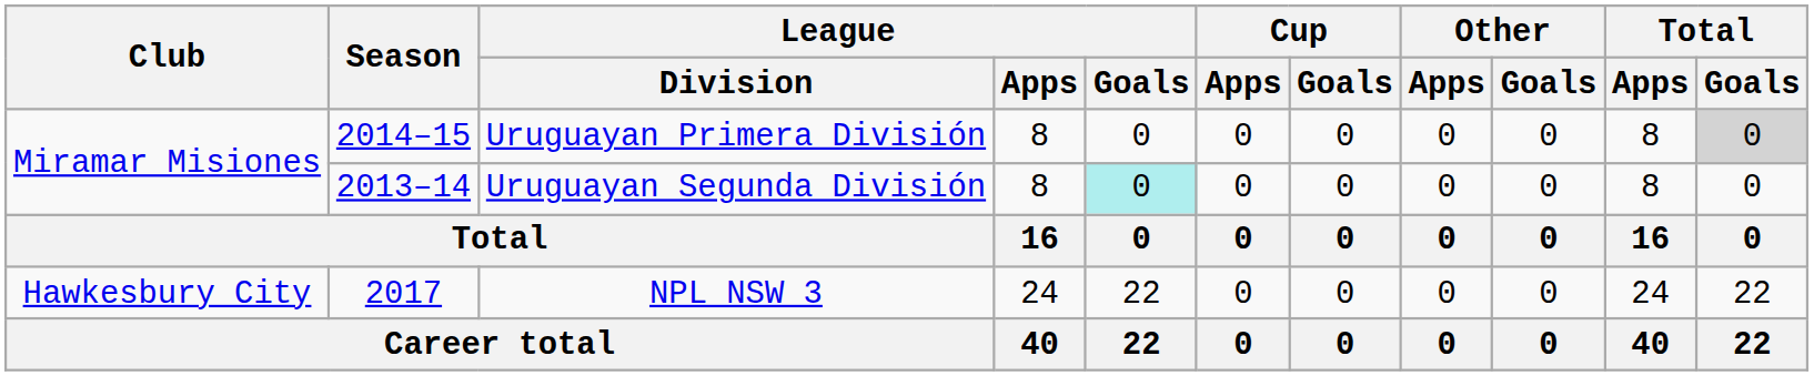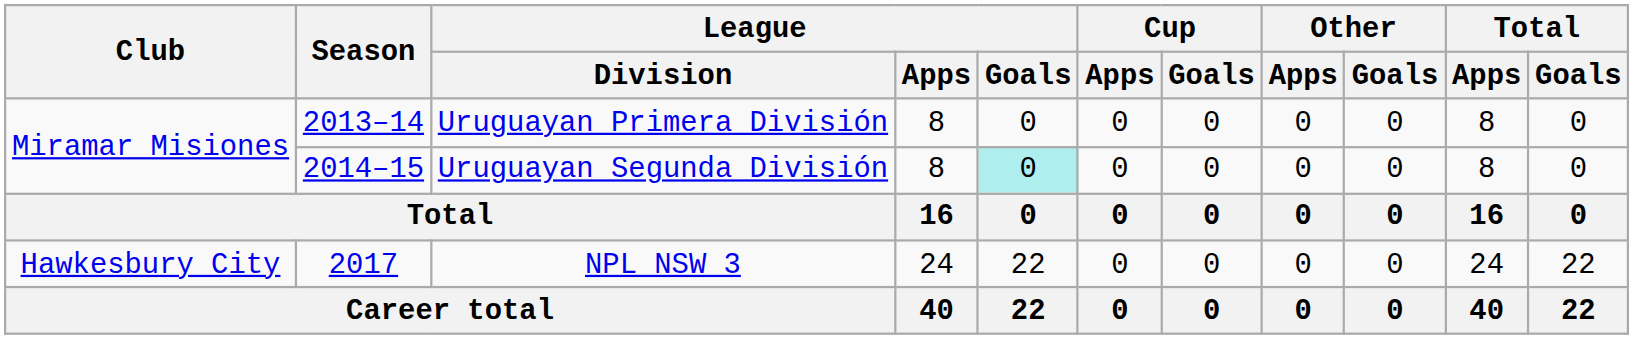Uruguayan Primera División | Season: 2014–15 -> 2013–14
Uruguayan Primera División | Total / Goals: lightgrey background -> no background
Uruguayan Segunda División | Season: 2013–14 -> 2014–15
